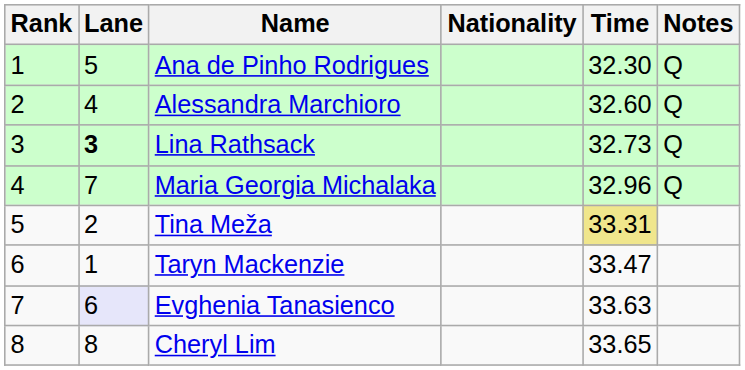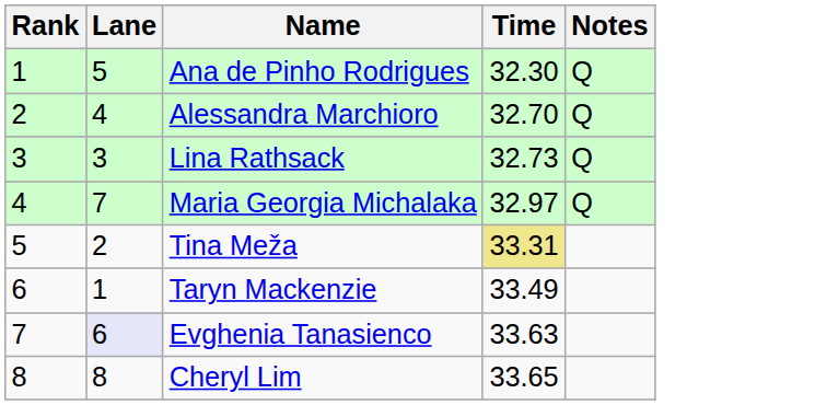- column: Nationality
Alessandra Marchioro | Time: 32.60 -> 32.70
Lina Rathsack | Lane: bold -> normal
Maria Georgia Michalaka | Time: 32.96 -> 32.97
Taryn Mackenzie | Time: 33.47 -> 33.49
